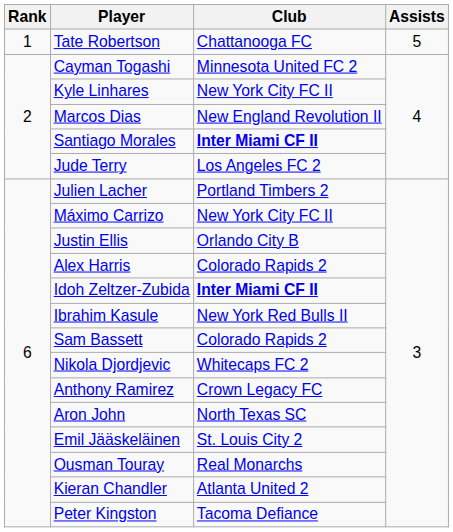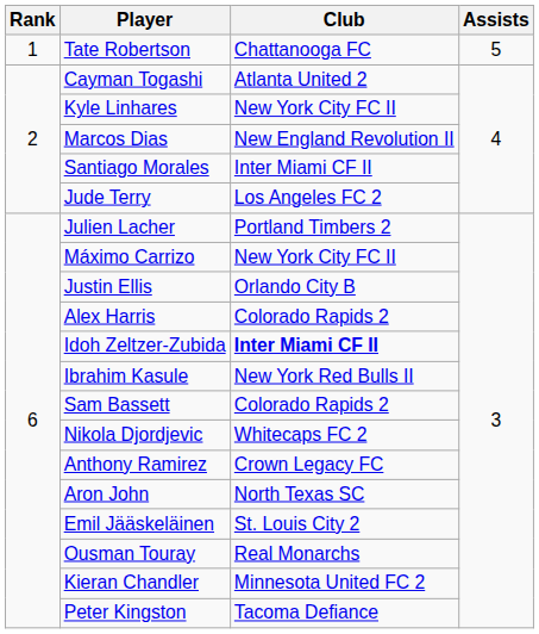Cayman Togashi | Club: Minnesota United FC 2 -> Atlanta United 2
Santiago Morales | Club: bold -> normal
Kieran Chandler | Club: Atlanta United 2 -> Minnesota United FC 2
